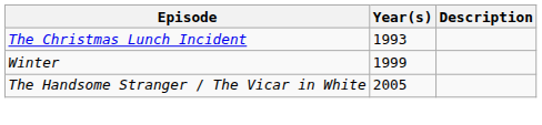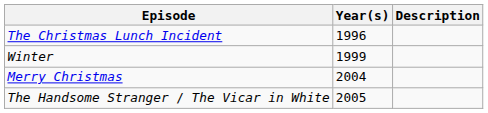The Christmas Lunch Incident | Year(s): 1993 -> 1996
+ row: Merry Christmas | 2004
